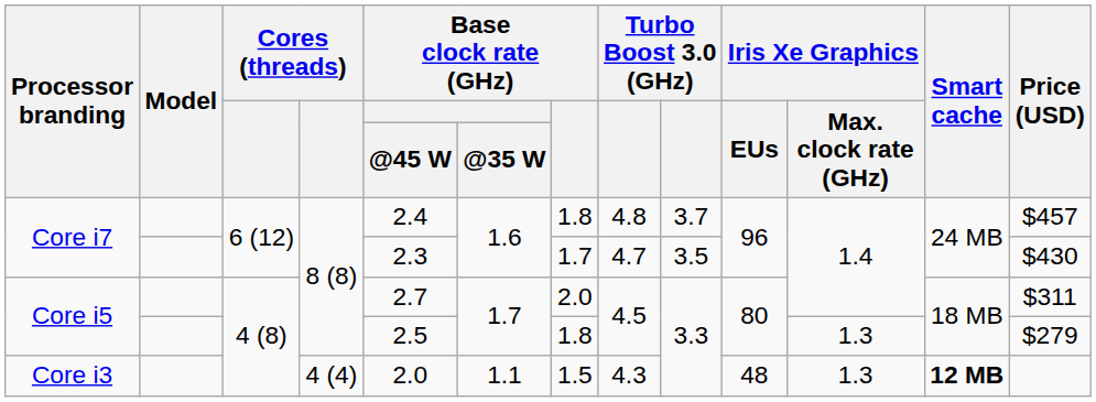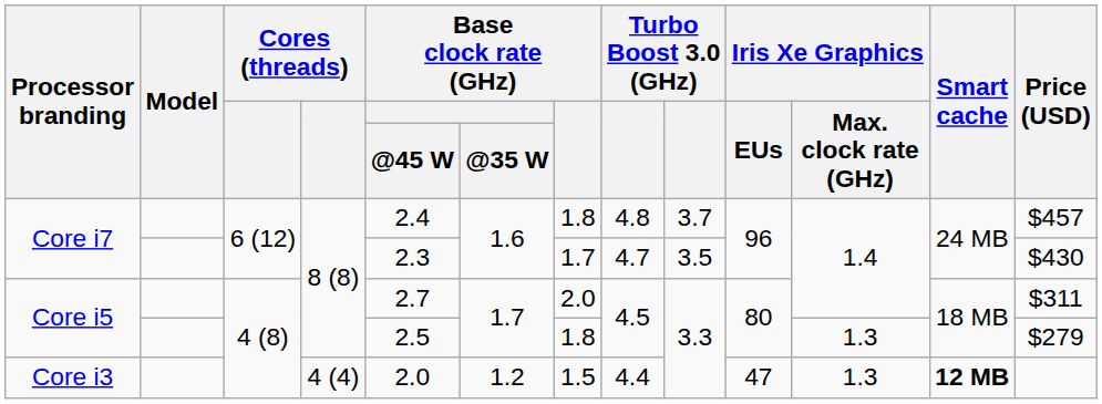Core i3 | Base clock rate (GHz) / @35 W: 1.1 -> 1.2
Core i3 | column 8: 4.3 -> 4.4
Core i3 | Iris Xe Graphics / EUs: 48 -> 47
